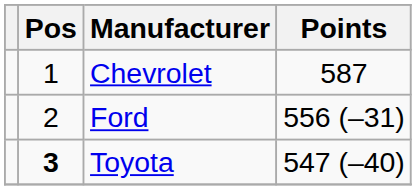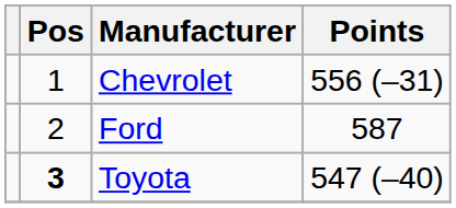Chevrolet | Points: 587 -> 556 (–31)
Ford | Points: 556 (–31) -> 587
